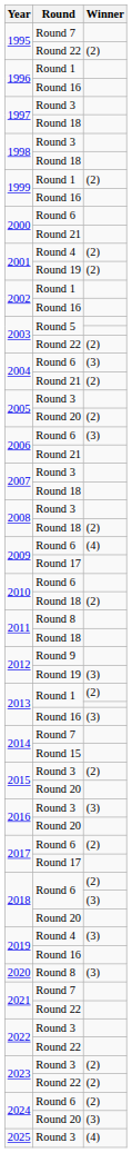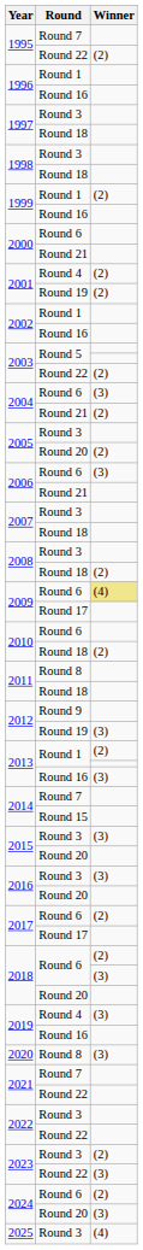2009 / Round 6 | Winner: no background -> khaki background
2015 / Round 3 | Winner: (2) -> (3)
2023 / Round 22 | Winner: (2) -> (3)
